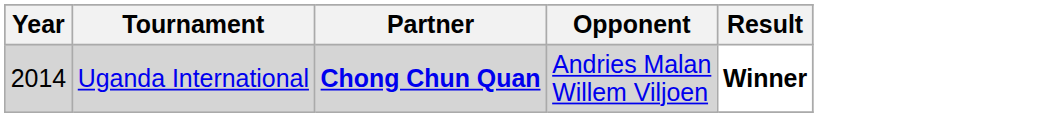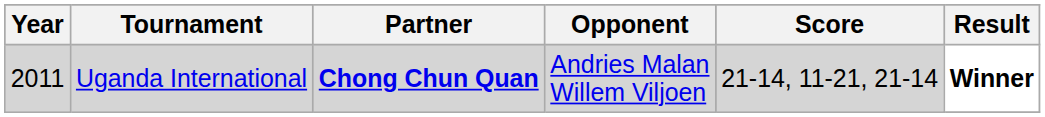+ column: Score | 21-14, 11-21, 21-14
Uganda International | Year: 2014 -> 2011
